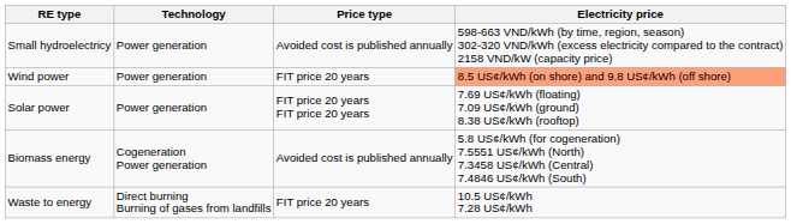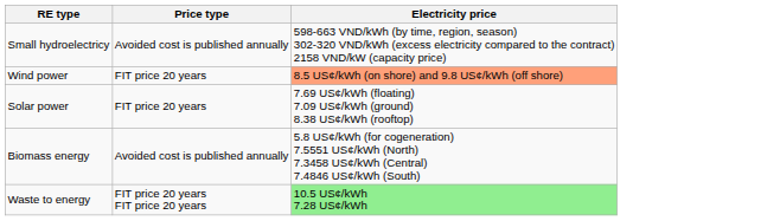- column: Technology | Power generation | Power generation | Power generation | Cogeneration Power generation | Direct burning Burning of gases from landfills
Solar power | Price type: FIT price 20 years FIT price 20 years -> FIT price 20 years
Waste to energy | Price type: FIT price 20 years -> FIT price 20 years FIT price 20 years
Waste to energy | Electricity price: no background -> lightgreen background
